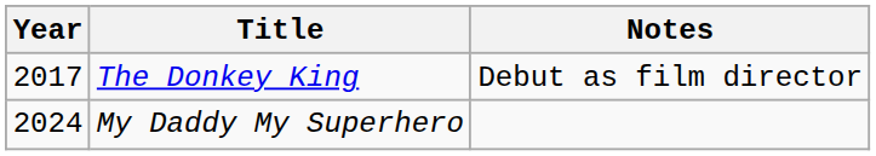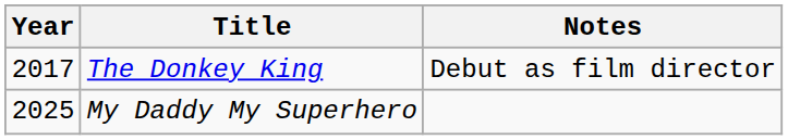My Daddy My Superhero | Year: 2024 -> 2025
